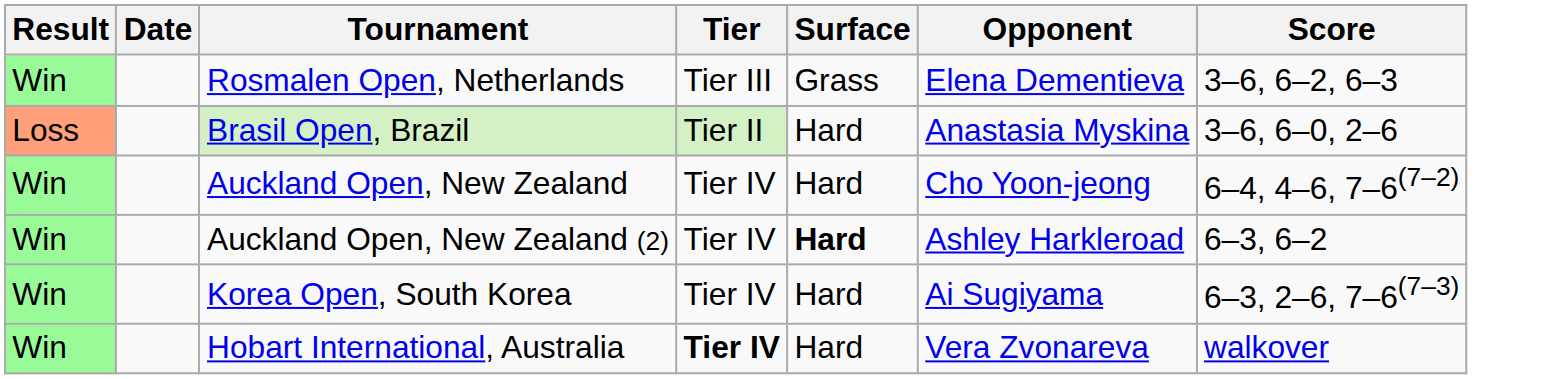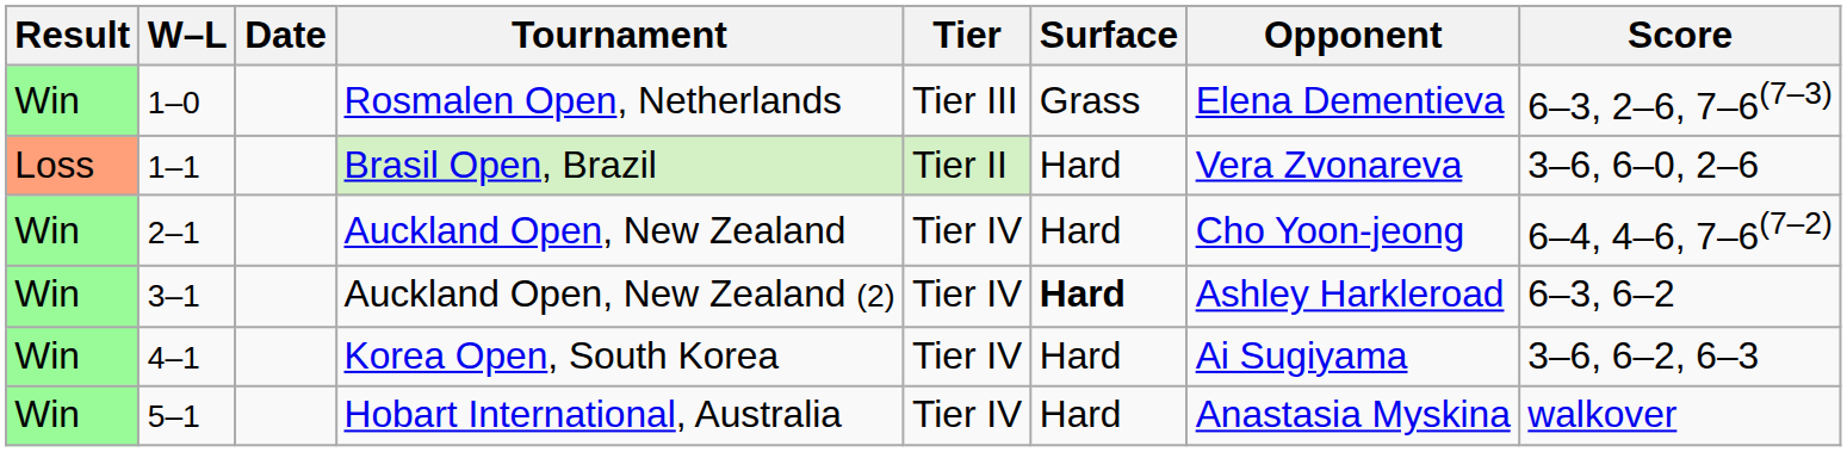+ column: W–L | 1–0 | 1–1 | 2–1 | 3–1 | 4–1 | 5–1
Rosmalen Open, Netherlands | Score: 3–6, 6–2, 6–3 -> 6–3, 2–6, 7–6(7–3)
Brasil Open, Brazil | Opponent: Anastasia Myskina -> Vera Zvonareva
Korea Open, South Korea | Score: 6–3, 2–6, 7–6(7–3) -> 3–6, 6–2, 6–3
Hobart International, Australia | Tier: bold -> normal
Hobart International, Australia | Opponent: Vera Zvonareva -> Anastasia Myskina
